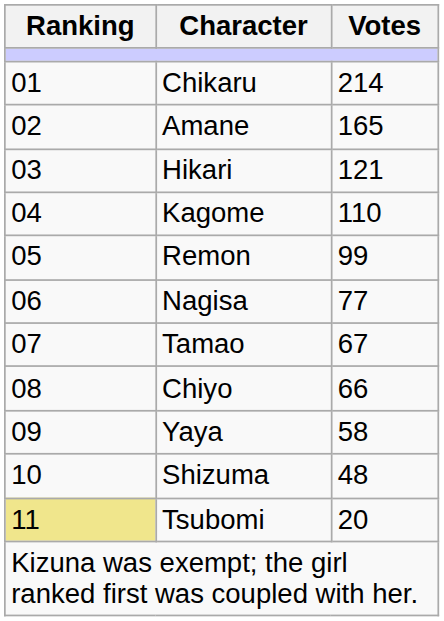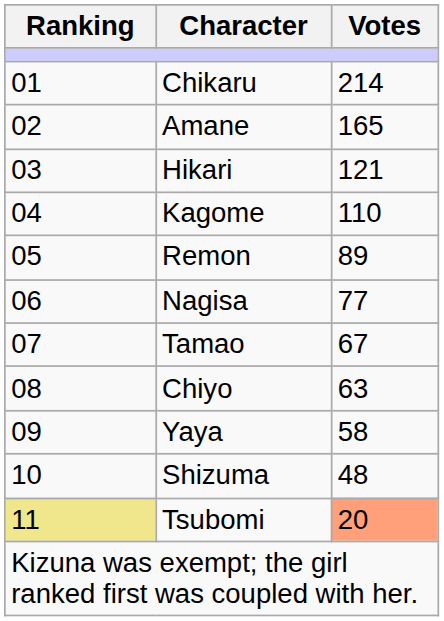Remon | Votes: 99 -> 89
Chiyo | Votes: 66 -> 63
Tsubomi | Votes: no background -> lightsalmon background
